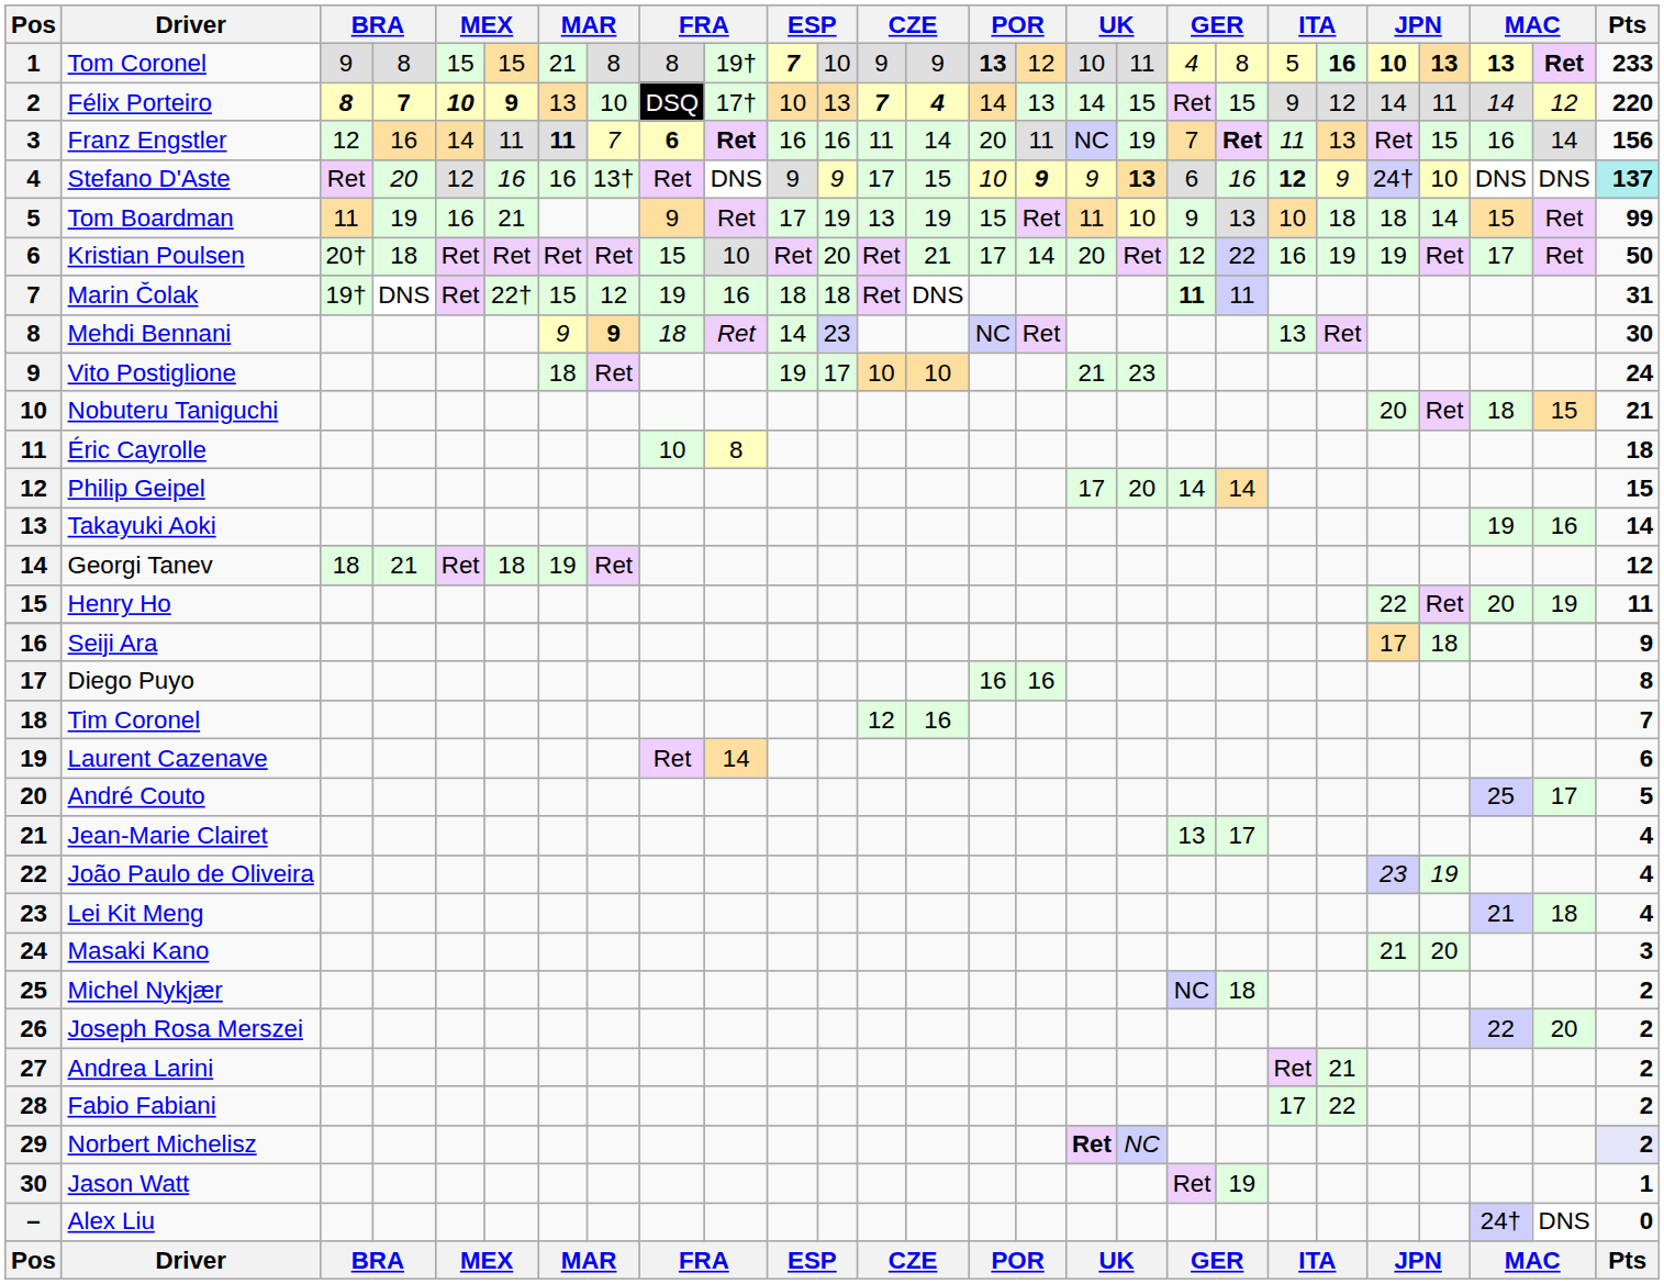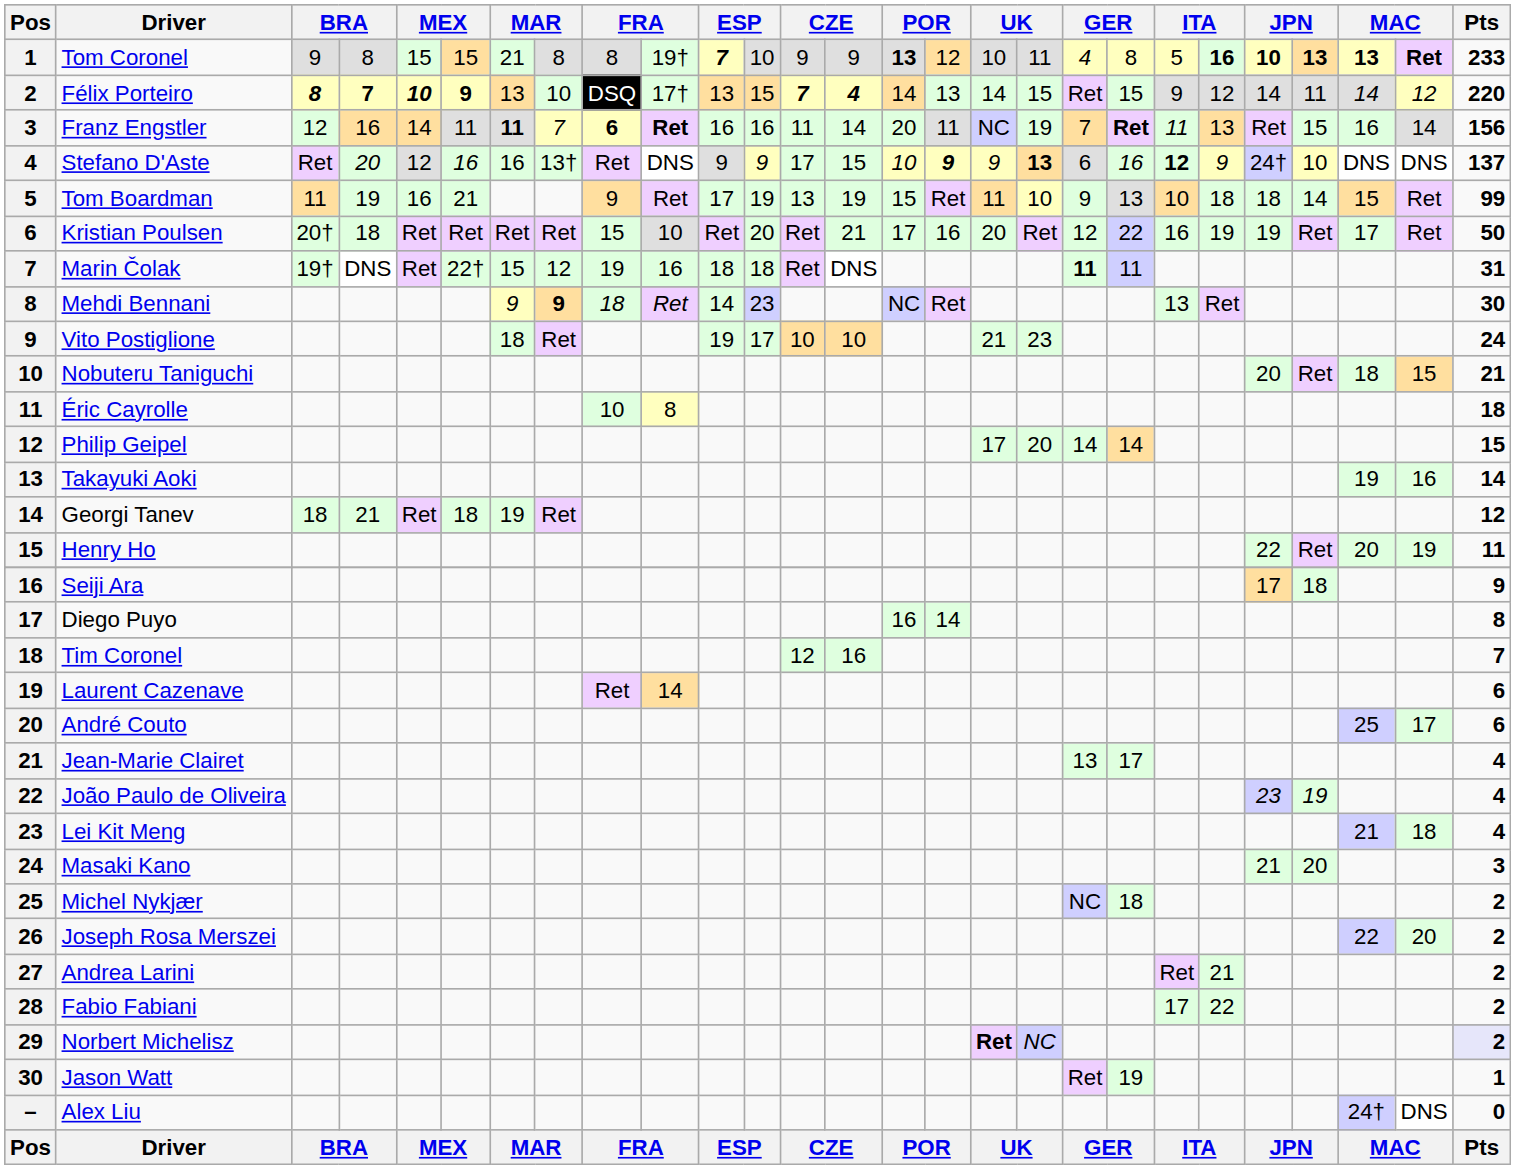Félix Porteiro | column 11: 10 -> 13
Félix Porteiro | column 12: 13 -> 15
Stefano D'Aste | Pts: paleturquoise background -> no background
Kristian Poulsen | column 16: 14 -> 16
Diego Puyo | column 16: 16 -> 14
André Couto | Pts: 5 -> 6
